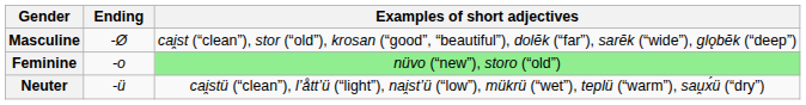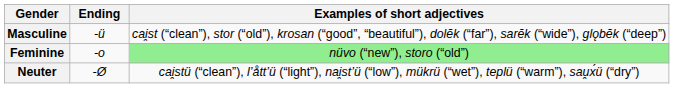Masculine | Ending: -Ø -> -ü
Neuter | Ending: -ü -> -Ø
